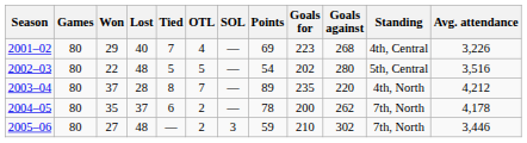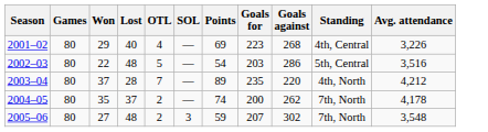- column: Tied | 7 | 5 | 8 | 6 | —
2002–03 | Goals for: 202 -> 203
2002–03 | Goals against: 280 -> 286
2004–05 | Points: 78 -> 74
2005–06 | Goals for: 210 -> 207
2005–06 | Avg. attendance: 3,446 -> 3,548
